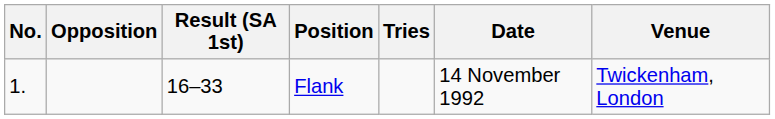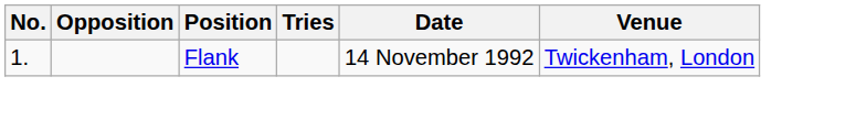- column: Result (SA 1st) | 16–33
